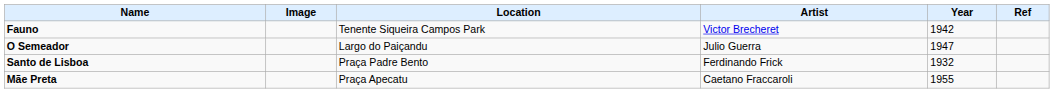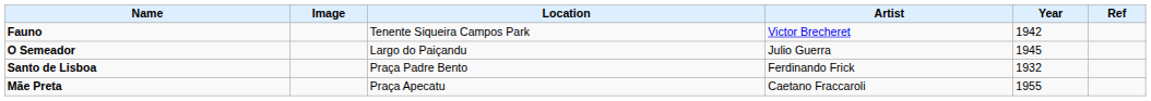O Semeador | Year: 1947 -> 1945
